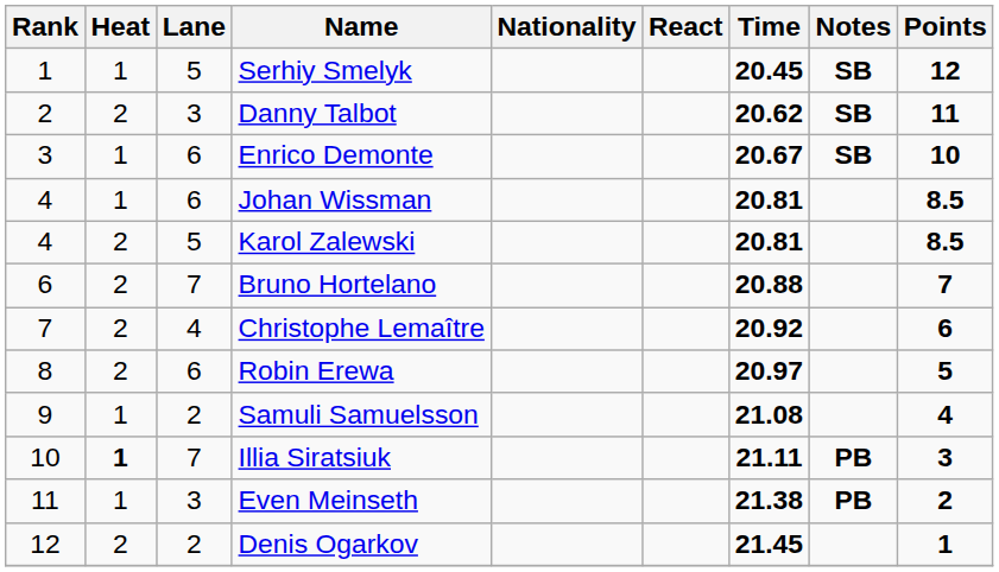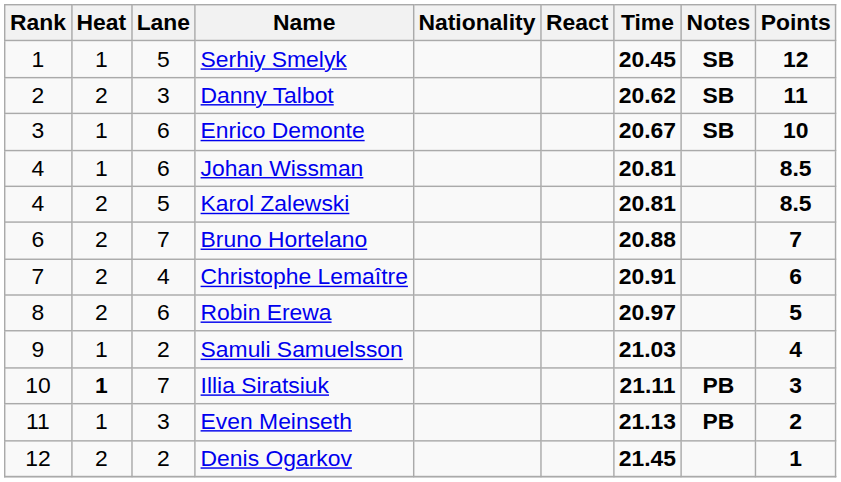Christophe Lemaître | Time: 20.92 -> 20.91
Samuli Samuelsson | Time: 21.08 -> 21.03
Even Meinseth | Time: 21.38 -> 21.13
